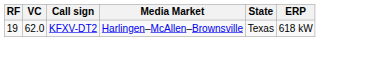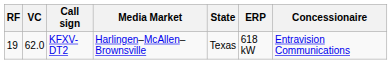+ column: Concessionaire | Entravision Communications
